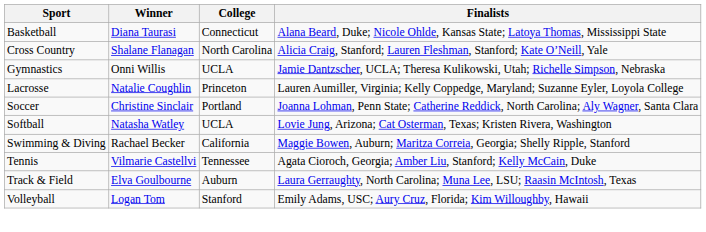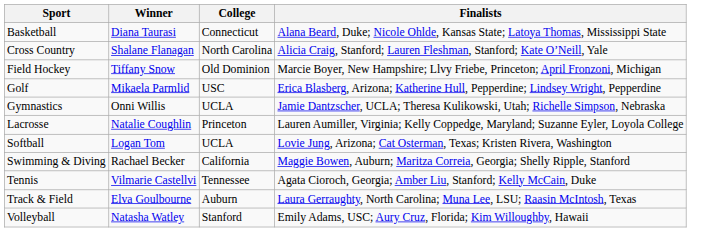+ row: Field Hockey | Tiffany Snow | Old Dominion | Marcie Boyer, New Hampshire; Llvy Friebe, Princeton; April Fronzoni, Michigan
+ row: Golf | Mikaela Parmlid | USC | Erica Blasberg, Arizona; Katherine Hull, Pepperdine; Lindsey Wright, Pepperdine
- row: Soccer | Christine Sinclair | Portland | Joanna Lohman, Penn State; Catherine Reddick, North Carolina; Aly Wagner, Santa Clara
Softball | Winner: Natasha Watley -> Logan Tom
Volleyball | Winner: Logan Tom -> Natasha Watley
